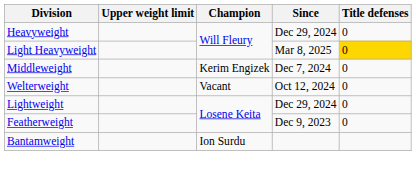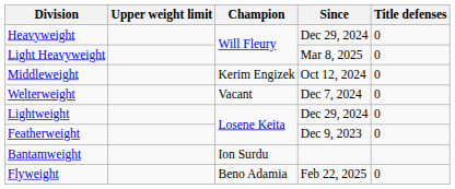Light Heavyweight | Title defenses: gold background -> no background
Middleweight | Since: Dec 7, 2024 -> Oct 12, 2024
Welterweight | Since: Oct 12, 2024 -> Dec 7, 2024
+ row: Flyweight | Beno Adamia | Feb 22, 2025 | 0
